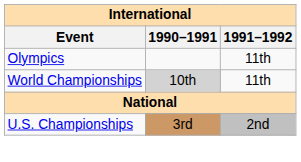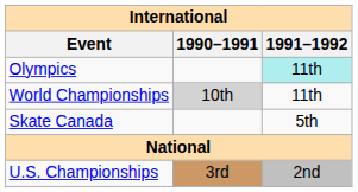Olympics | 1991–1992: no background -> paleturquoise background
+ row: Skate Canada | 5th
